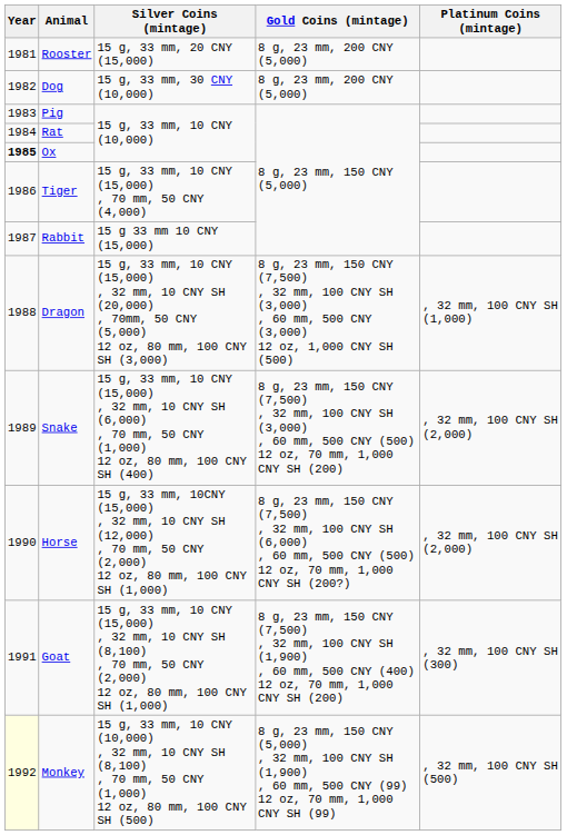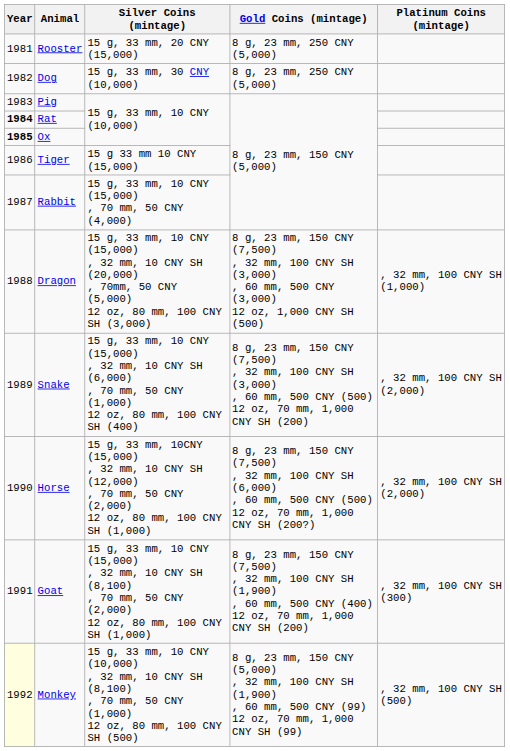Rooster | Gold Coins (mintage): 8 g, 23 mm, 200 CNY (5,000) -> 8 g, 23 mm, 250 CNY (5,000)
Dog | Gold Coins (mintage): 8 g, 23 mm, 200 CNY (5,000) -> 8 g, 23 mm, 250 CNY (5,000)
Rat | Year: normal -> bold
Tiger | Silver Coins (mintage): 15 g, 33 mm, 10 CNY (15,000) , 70 mm, 50 CNY (4,000) -> 15 g 33 mm 10 CNY (15,000)
Rabbit | Silver Coins (mintage): 15 g 33 mm 10 CNY (15,000) -> 15 g, 33 mm, 10 CNY (15,000) , 70 mm, 50 CNY (4,000)
